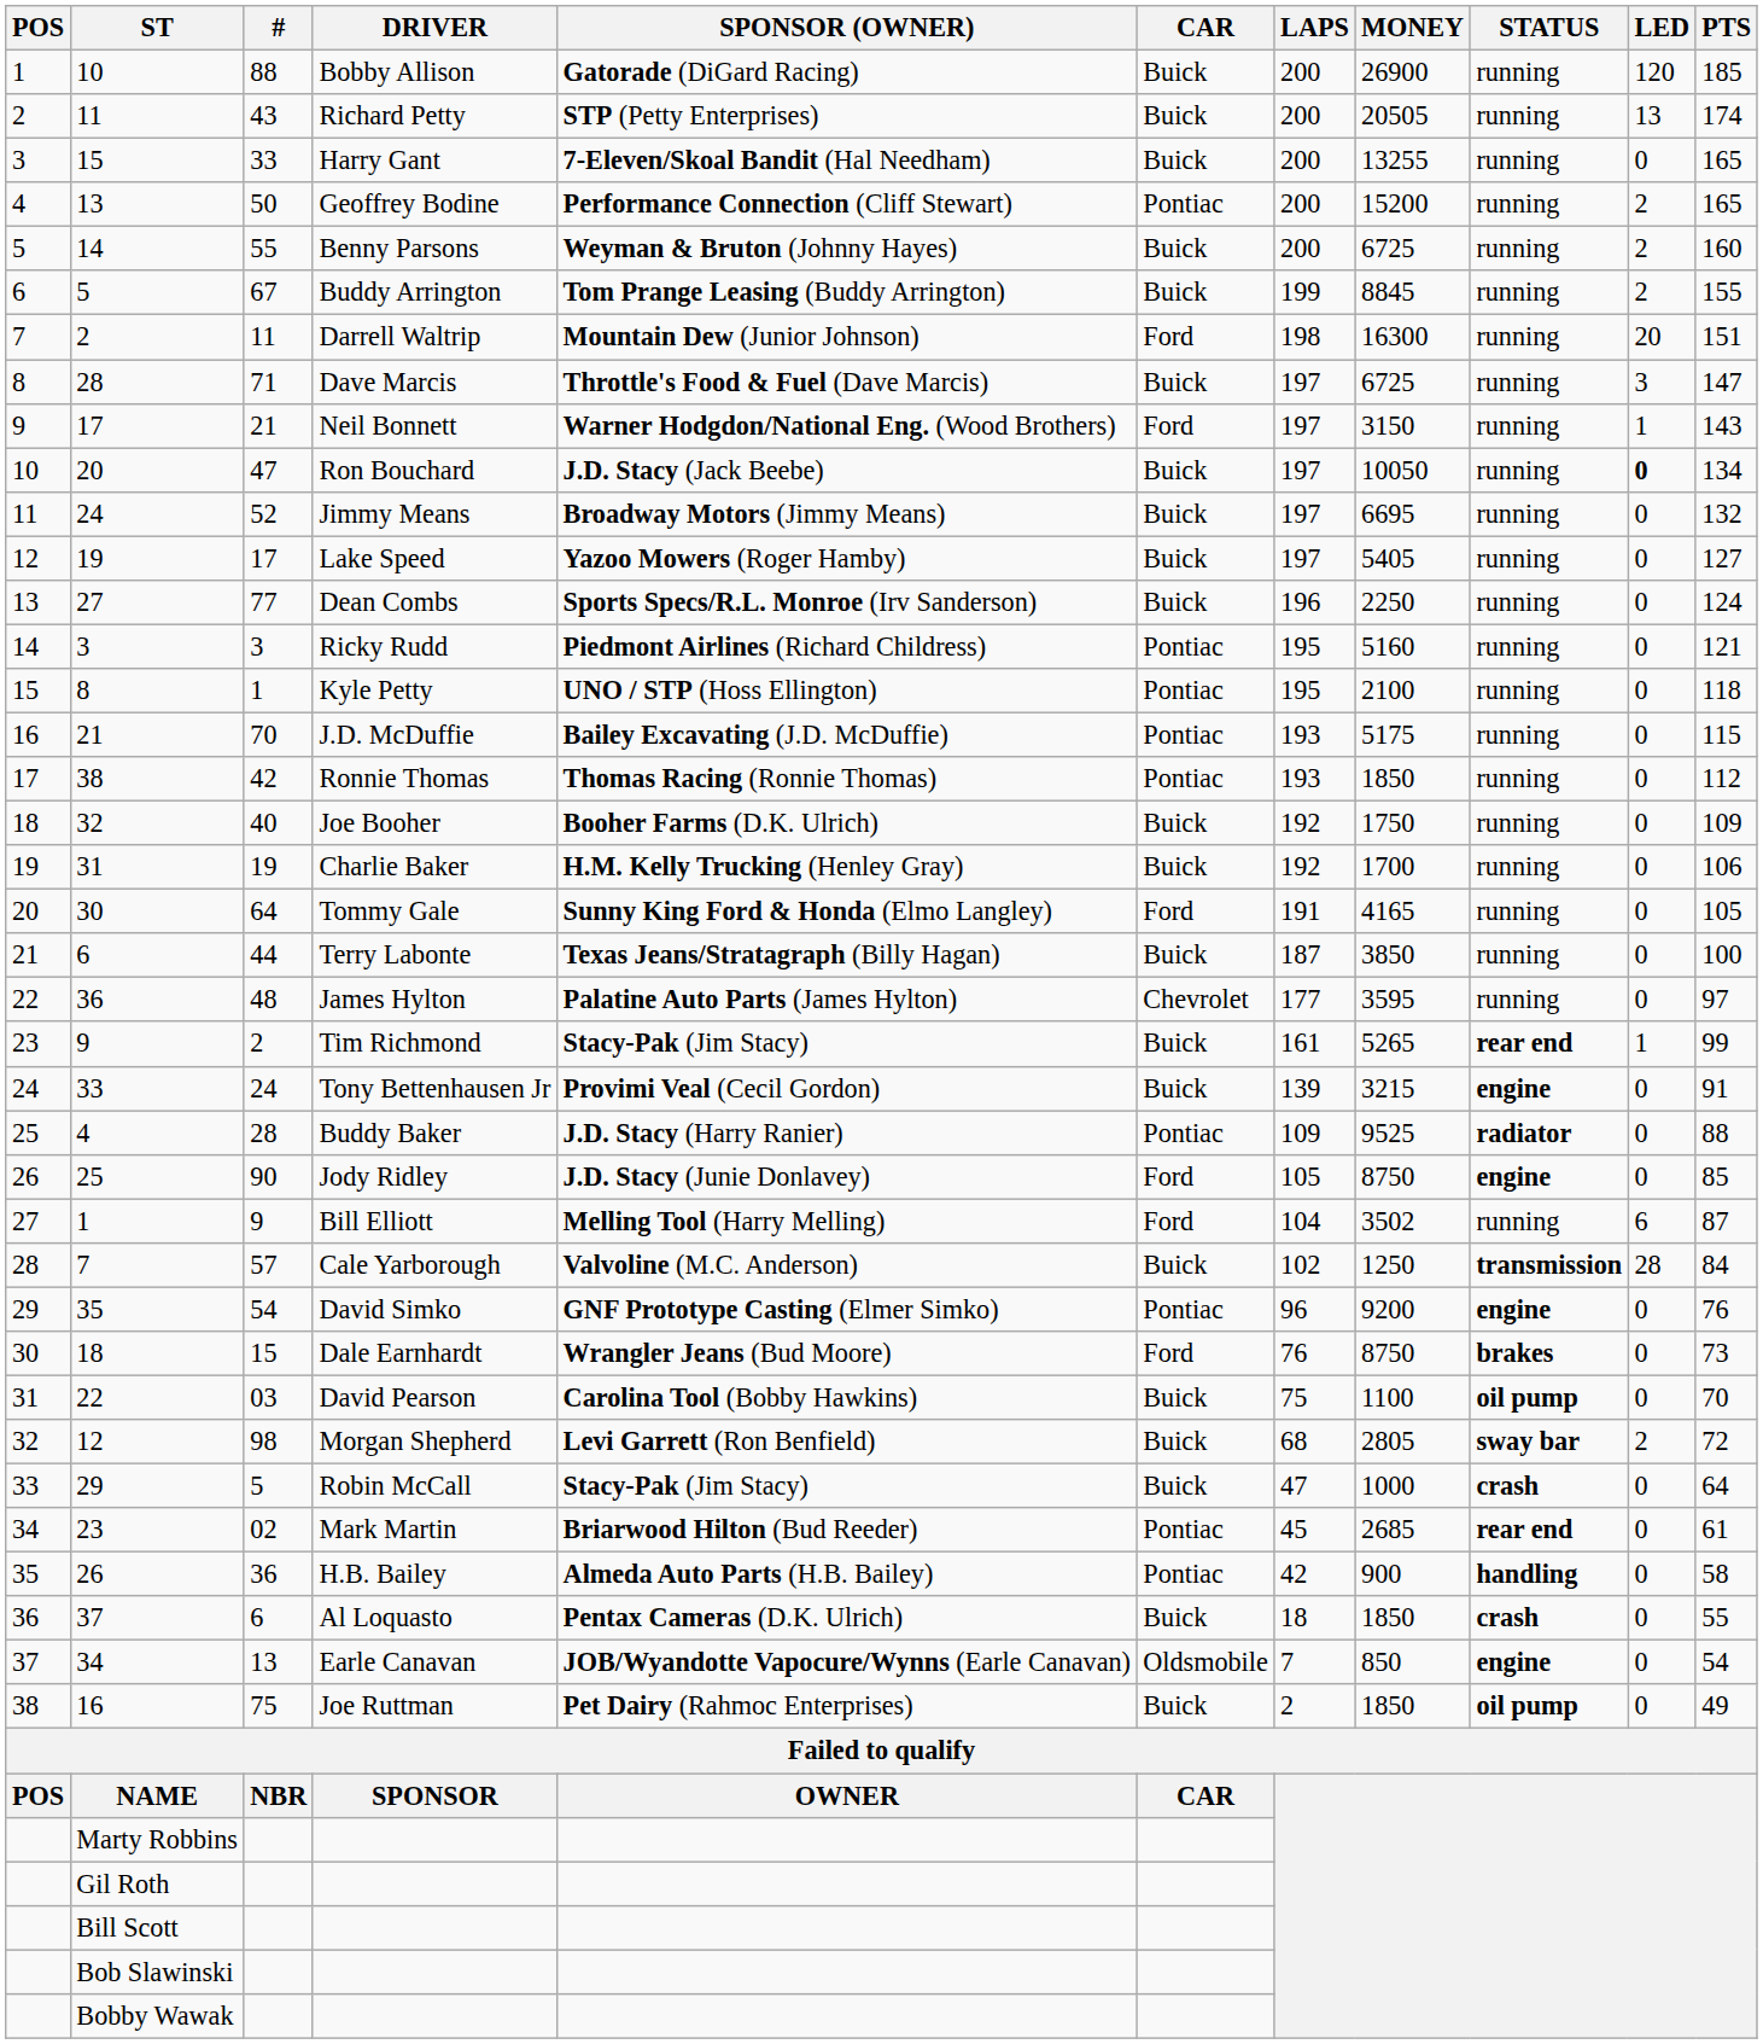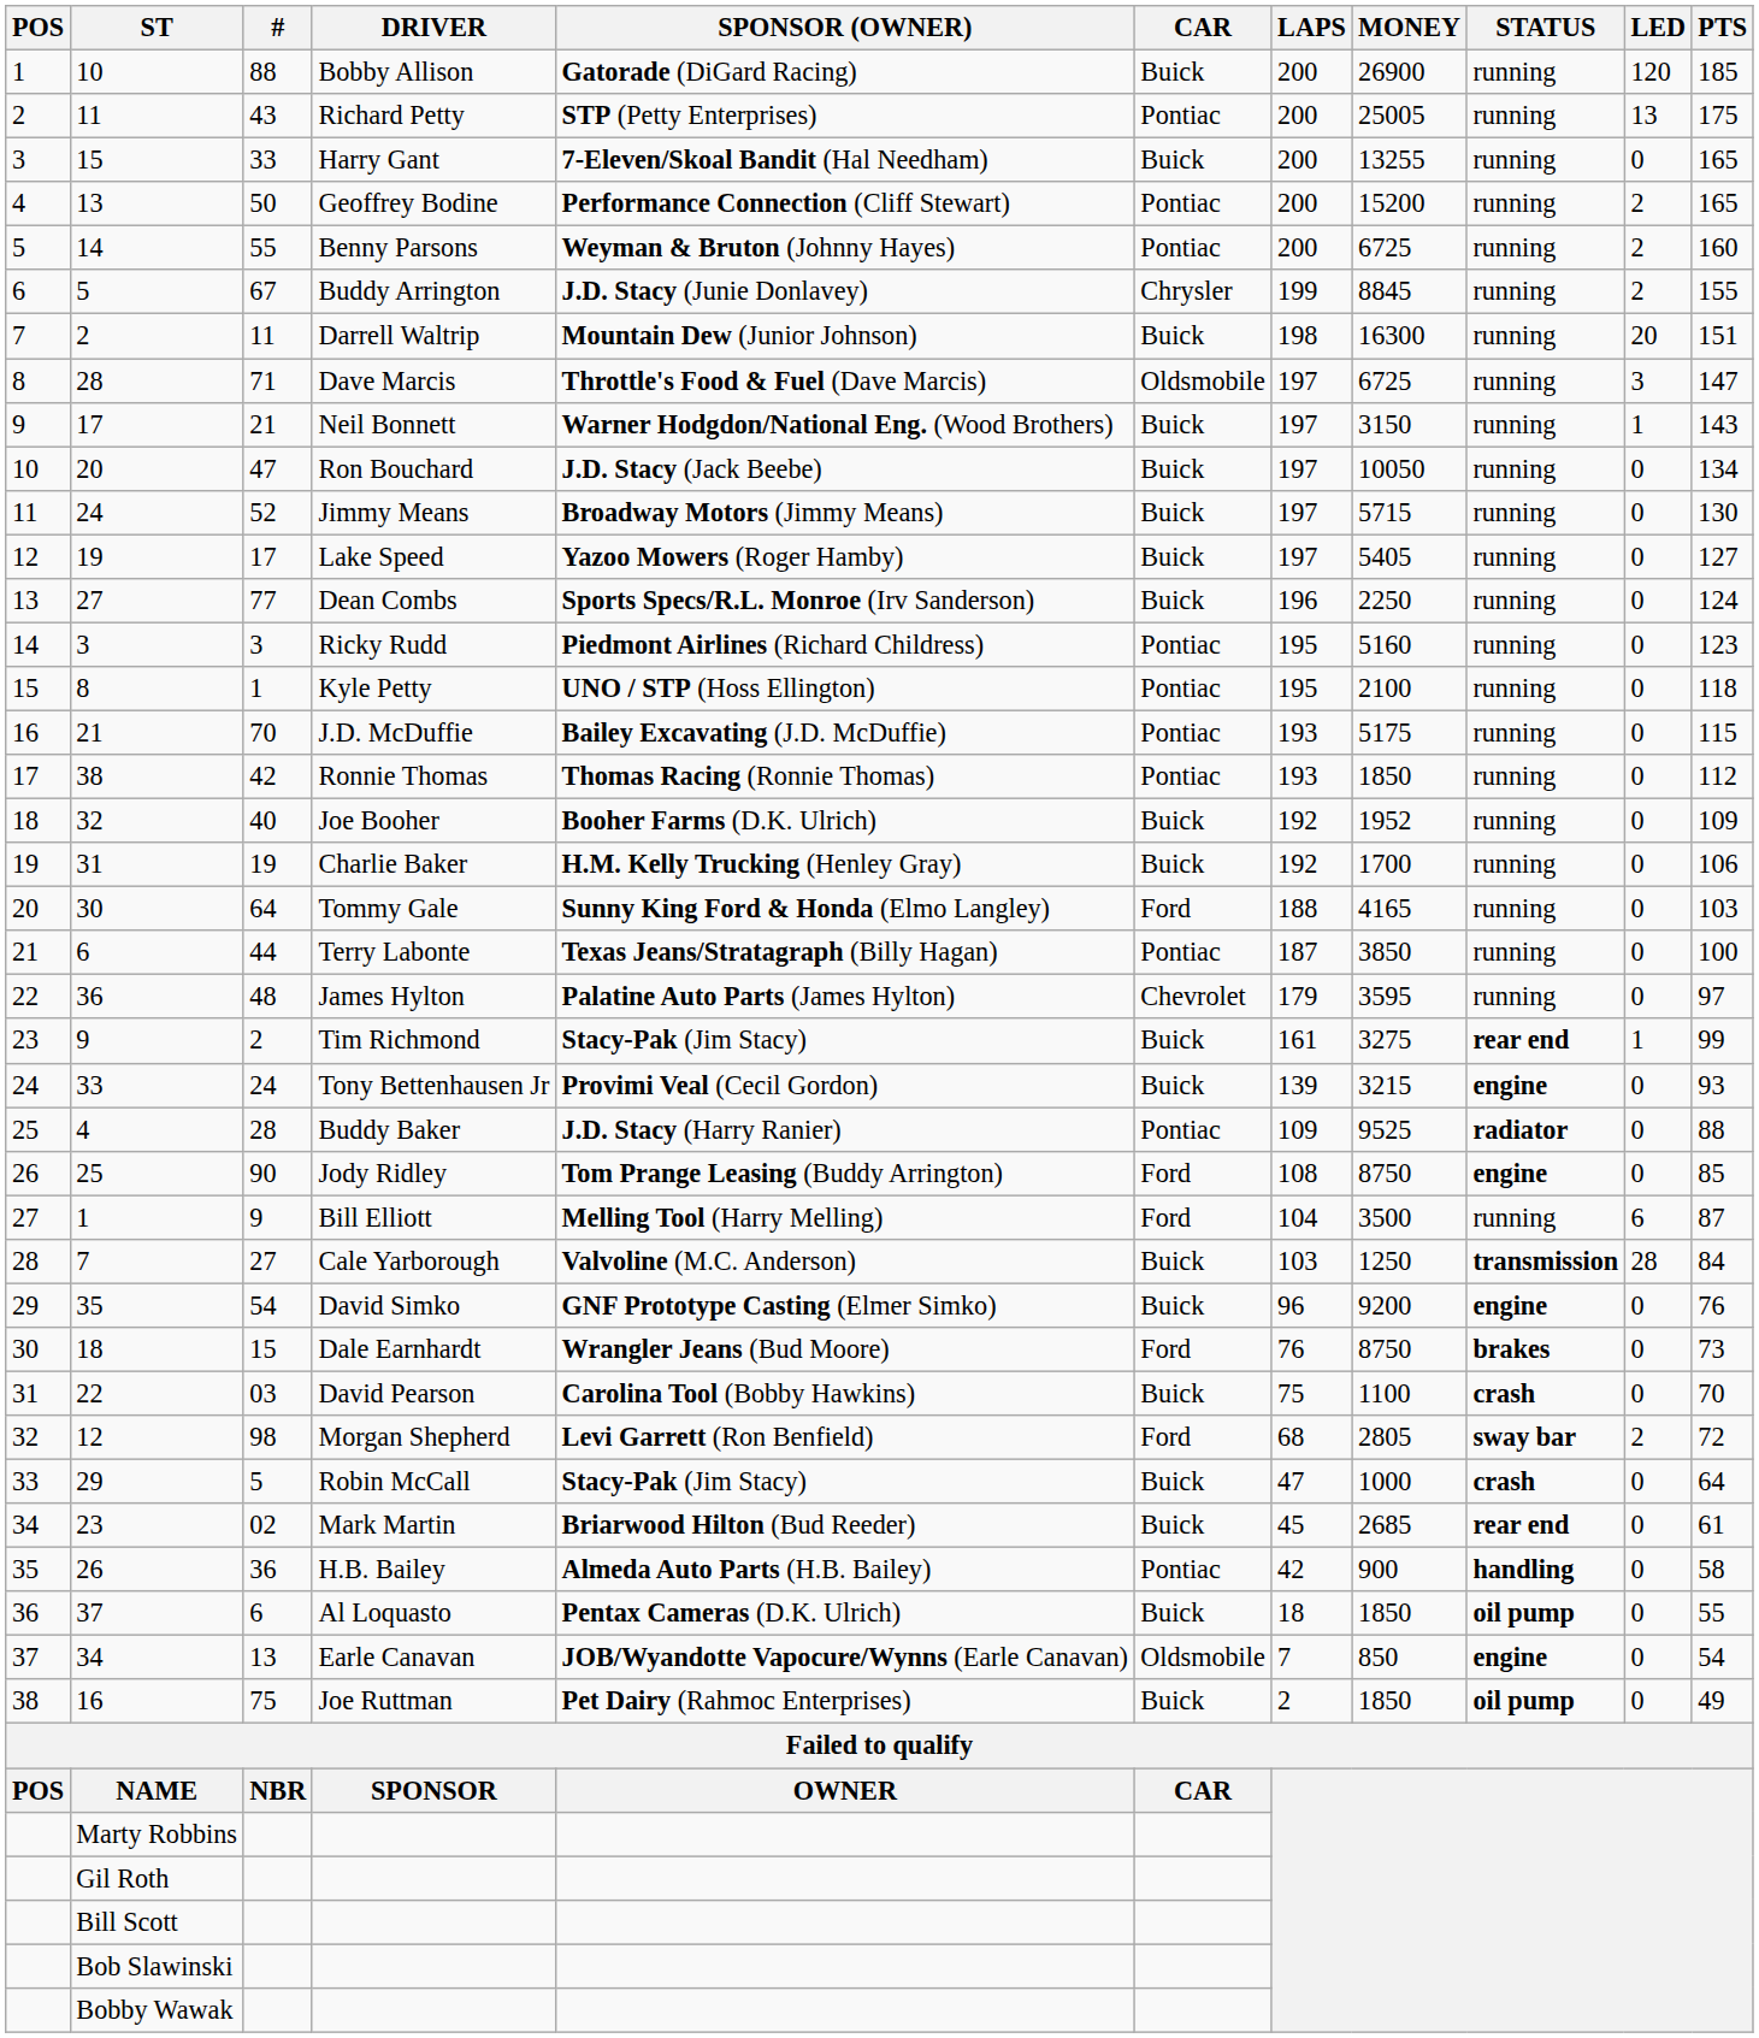Richard Petty | CAR: Buick -> Pontiac
Richard Petty | MONEY: 20505 -> 25005
Richard Petty | PTS: 174 -> 175
Benny Parsons | CAR: Buick -> Pontiac
Buddy Arrington | SPONSOR (OWNER): Tom Prange Leasing (Buddy Arrington) -> J.D. Stacy (Junie Donlavey)
Buddy Arrington | CAR: Buick -> Chrysler
Darrell Waltrip | CAR: Ford -> Buick
Dave Marcis | CAR: Buick -> Oldsmobile
Neil Bonnett | CAR: Ford -> Buick
Ron Bouchard | LED: bold -> normal
Jimmy Means | MONEY: 6695 -> 5715
Jimmy Means | PTS: 132 -> 130
Ricky Rudd | PTS: 121 -> 123
Joe Booher | MONEY: 1750 -> 1952
Tommy Gale | LAPS: 191 -> 188
Tommy Gale | PTS: 105 -> 103
Terry Labonte | CAR: Buick -> Pontiac
James Hylton | LAPS: 177 -> 179
Tim Richmond | MONEY: 5265 -> 3275
Tony Bettenhausen Jr | PTS: 91 -> 93
Jody Ridley | SPONSOR (OWNER): J.D. Stacy (Junie Donlavey) -> Tom Prange Leasing (Buddy Arrington)
Jody Ridley | LAPS: 105 -> 108
Bill Elliott | MONEY: 3502 -> 3500
Cale Yarborough | #: 57 -> 27
Cale Yarborough | LAPS: 102 -> 103
David Simko | CAR: Pontiac -> Buick
David Pearson | STATUS: oil pump -> crash
Morgan Shepherd | CAR: Buick -> Ford
Mark Martin | CAR: Pontiac -> Buick
Al Loquasto | STATUS: crash -> oil pump
